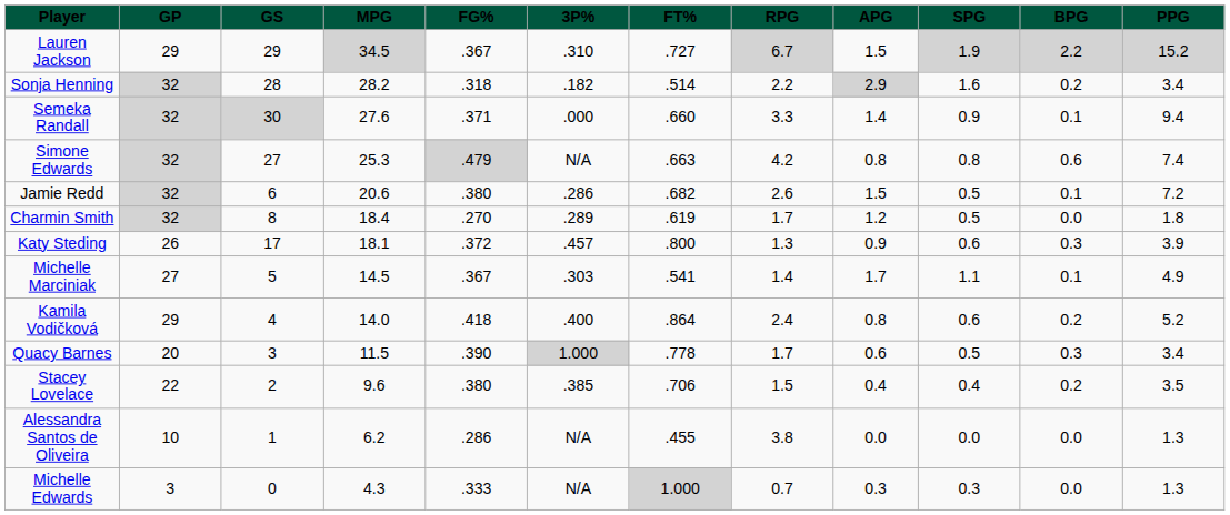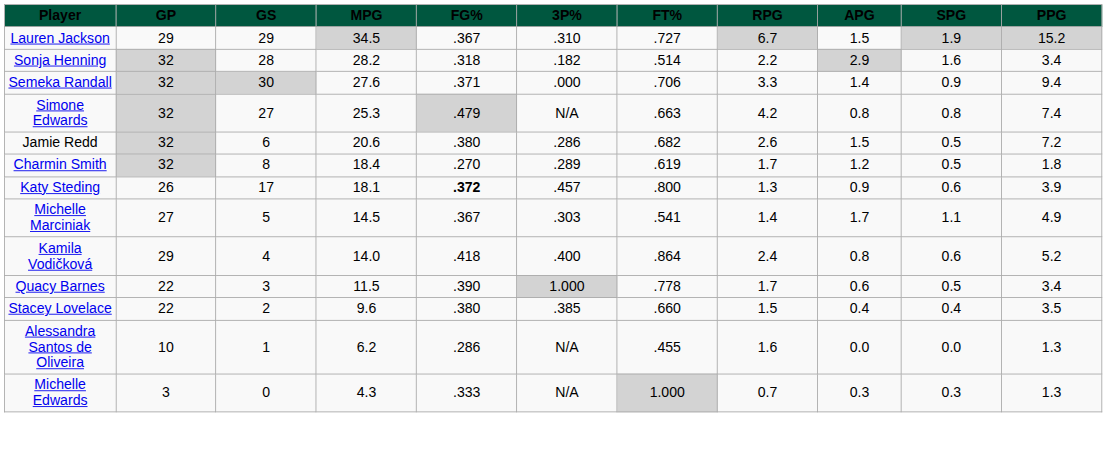- column: BPG | 2.2 | 0.2 | 0.1 | 0.6 | 0.1 | 0.0 | 0.3 | 0.1 | 0.2 | 0.3 | 0.2 | 0.0 | 0.0
Semeka Randall | FT%: .660 -> .706
Katy Steding | FG%: normal -> bold
Quacy Barnes | GP: 20 -> 22
Stacey Lovelace | FT%: .706 -> .660
Alessandra Santos de Oliveira | RPG: 3.8 -> 1.6
